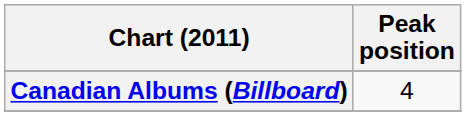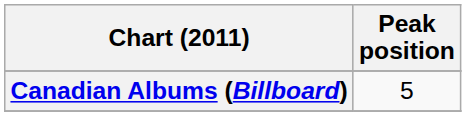Canadian Albums (Billboard) | Peak position: 4 -> 5
